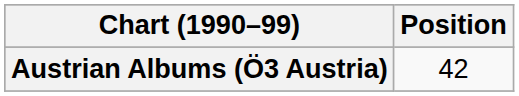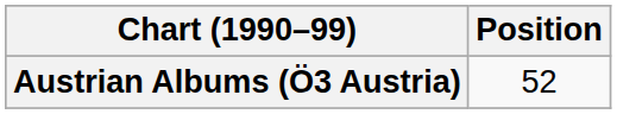Austrian Albums (Ö3 Austria) | Position: 42 -> 52
